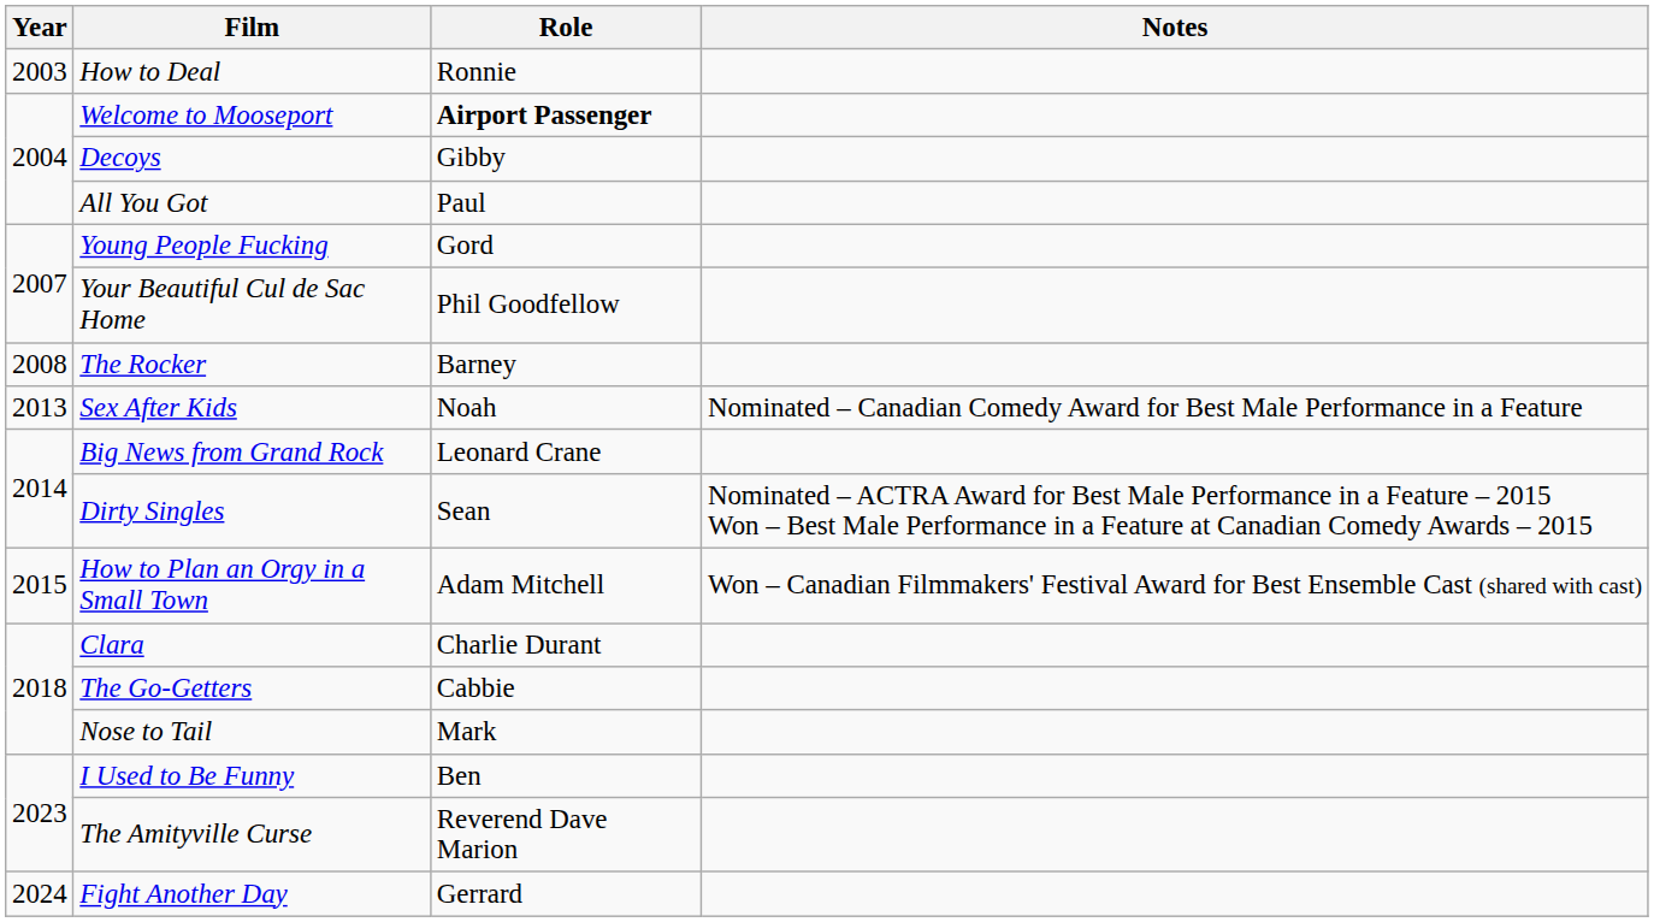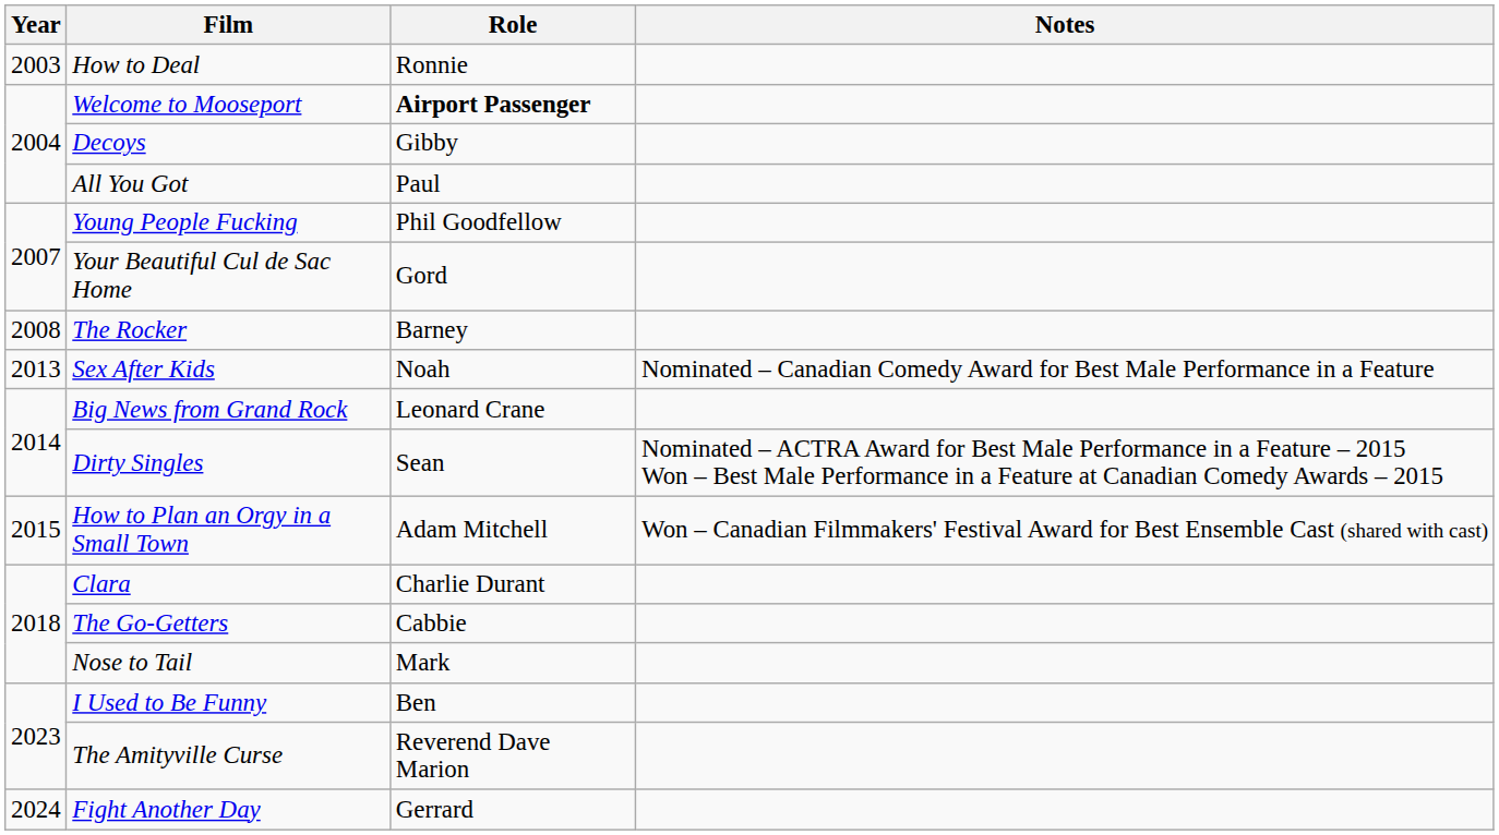Young People Fucking | Role: Gord -> Phil Goodfellow
Your Beautiful Cul de Sac Home | Role: Phil Goodfellow -> Gord
